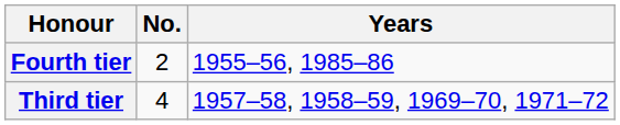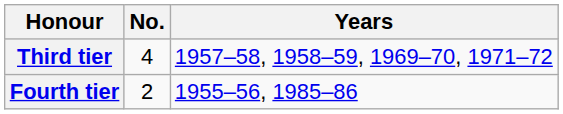rows swapped: Third tier <-> Fourth tier
